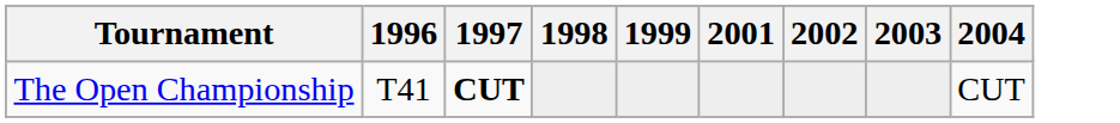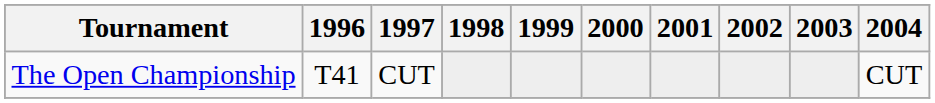+ column: 2000
The Open Championship | 1997: bold -> normal
